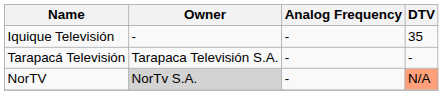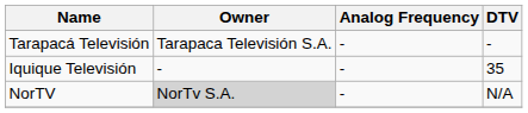rows swapped: Tarapacá Televisión <-> Iquique Televisión
NorTV | DTV: lightsalmon background -> no background
